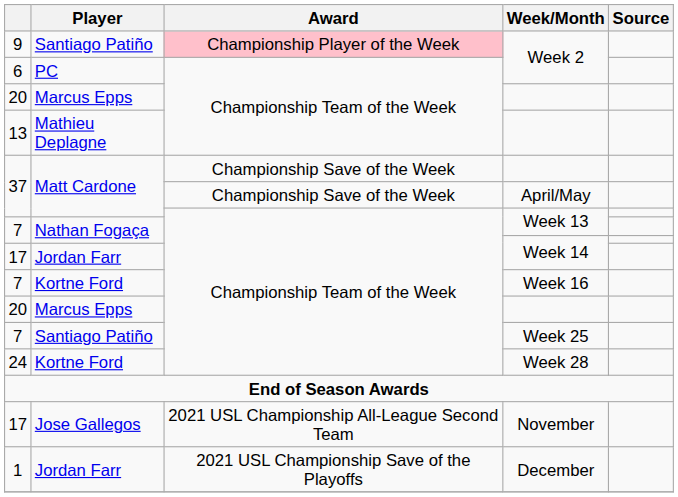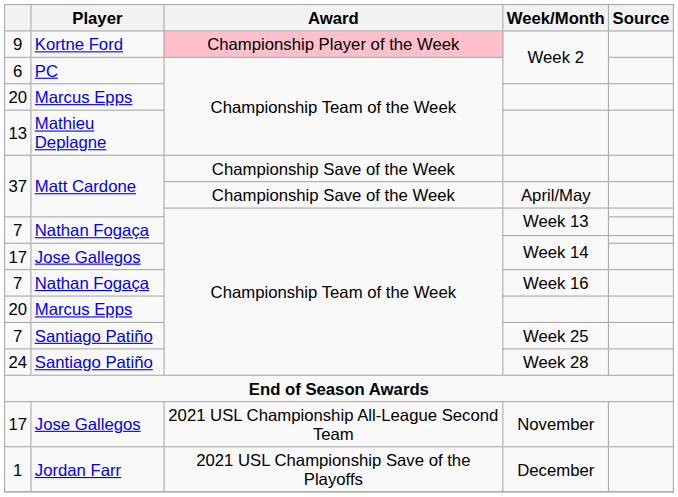9 / Week 2 | Player: Santiago Patiño -> Kortne Ford
17 / Week 14 | Player: Jordan Farr -> Jose Gallegos
Week 16 | Player: Kortne Ford -> Nathan Fogaça
Week 28 | Player: Kortne Ford -> Santiago Patiño
